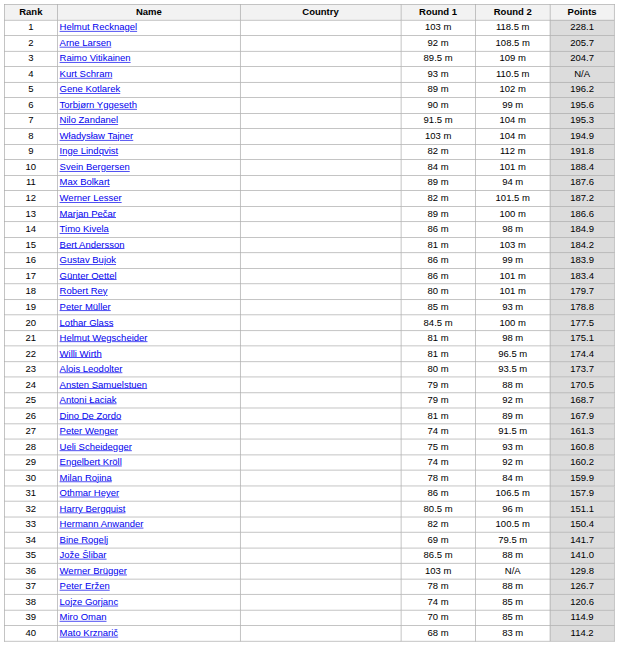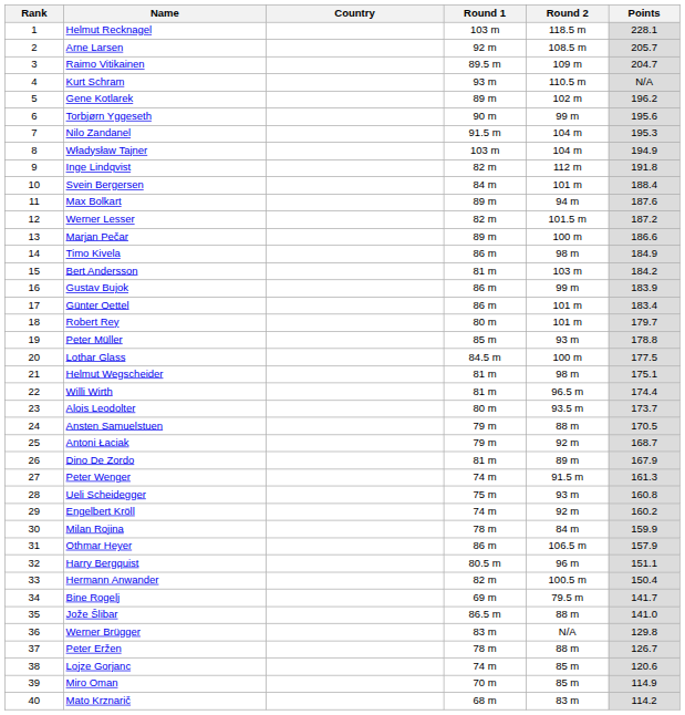Werner Brügger | Round 1: 103 m -> 83 m
